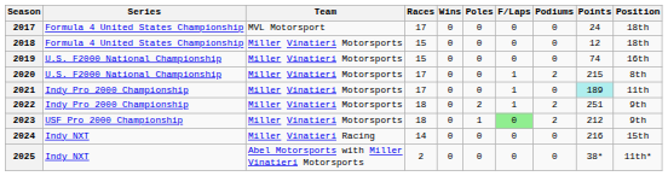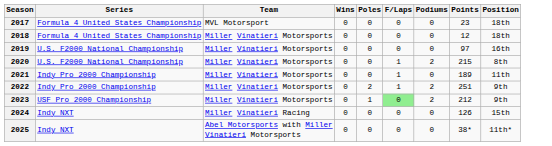- column: Races | 17 | 15 | 15 | 17 | 17 | 18 | 18 | 14 | 2
2017 | Points: 24 -> 23
2019 | Points: 74 -> 97
2021 | Points: paleturquoise background -> no background
2024 | Points: 216 -> 126
